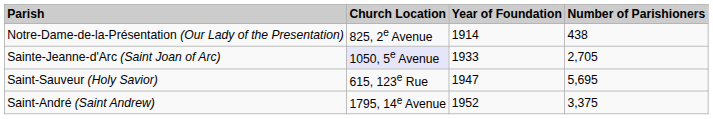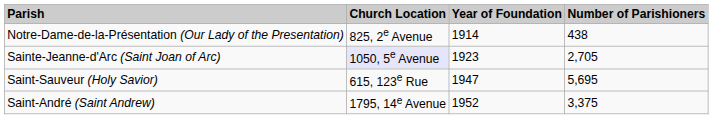Sainte-Jeanne-d'Arc (Saint Joan of Arc) | Year of Foundation: 1933 -> 1923
